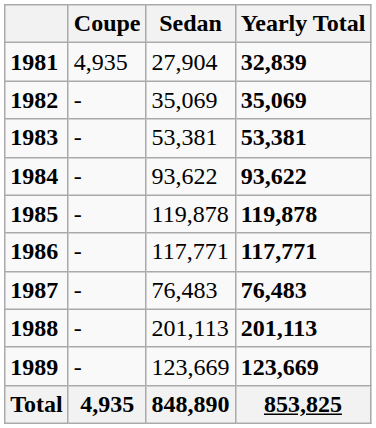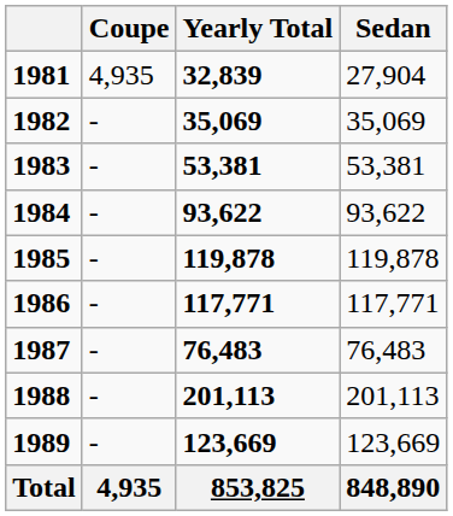columns swapped: Sedan <-> Yearly Total
